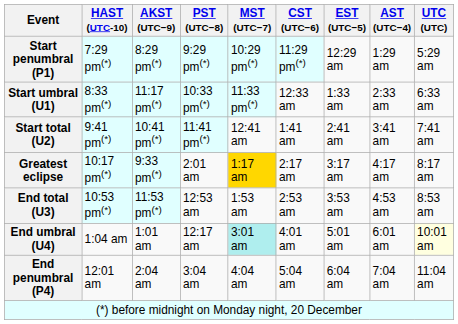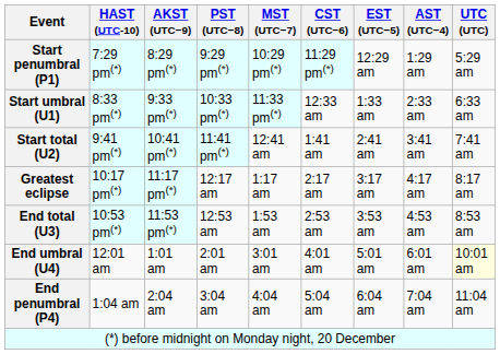Start umbral (U1) | AKST (UTC−9): 11:17 pm(*) -> 9:33 pm(*)
Greatest eclipse | AKST (UTC−9): 9:33 pm(*) -> 11:17 pm(*)
Greatest eclipse | PST (UTC−8): 2:01 am -> 12:17 am
Greatest eclipse | MST (UTC−7): gold background -> no background
End umbral (U4) | HAST (UTC-10): 1:04 am -> 12:01 am
End umbral (U4) | PST (UTC−8): 12:17 am -> 2:01 am
End umbral (U4) | MST (UTC−7): paleturquoise background -> no background
End penumbral (P4) | HAST (UTC-10): 12:01 am -> 1:04 am
